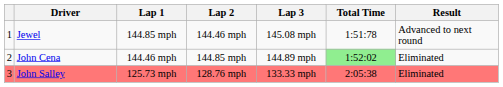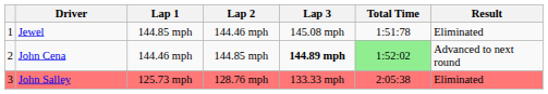Jewel | Result: Advanced to next round -> Eliminated
John Cena | Lap 3: normal -> bold
John Cena | Result: Eliminated -> Advanced to next round
